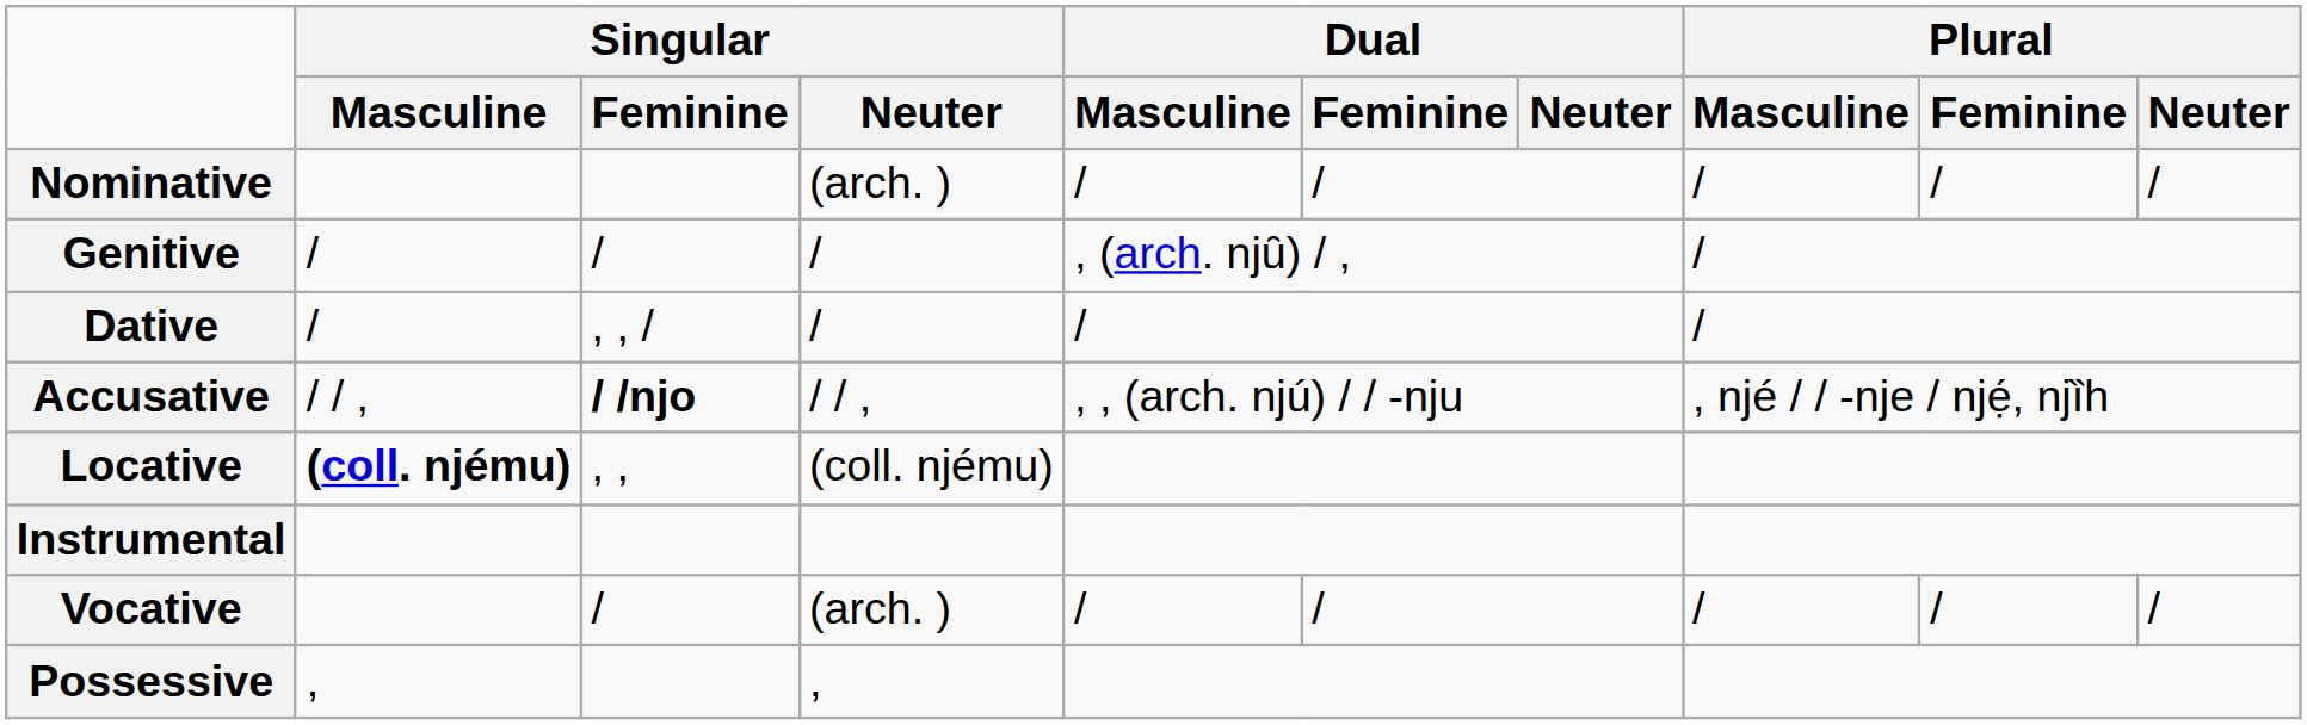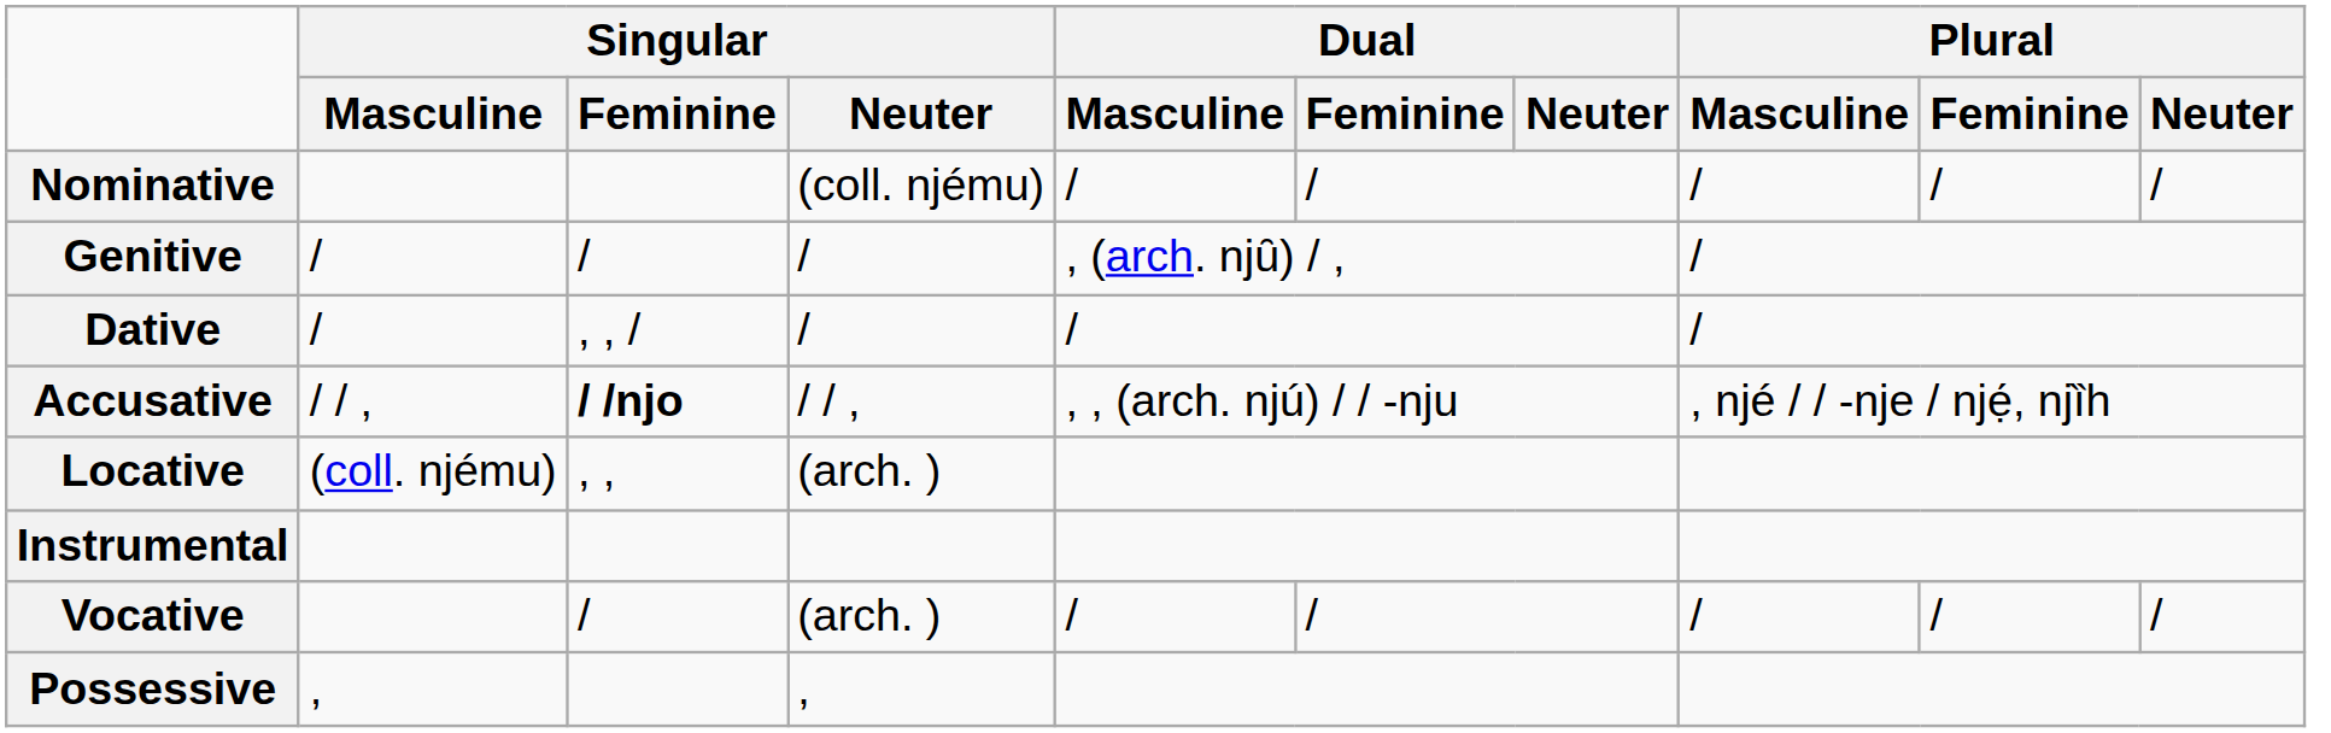Nominative | Singular / Neuter: (arch. ) -> (coll. njému)
Locative | Singular / Masculine: bold -> normal
Locative | Singular / Neuter: (coll. njému) -> (arch. )
